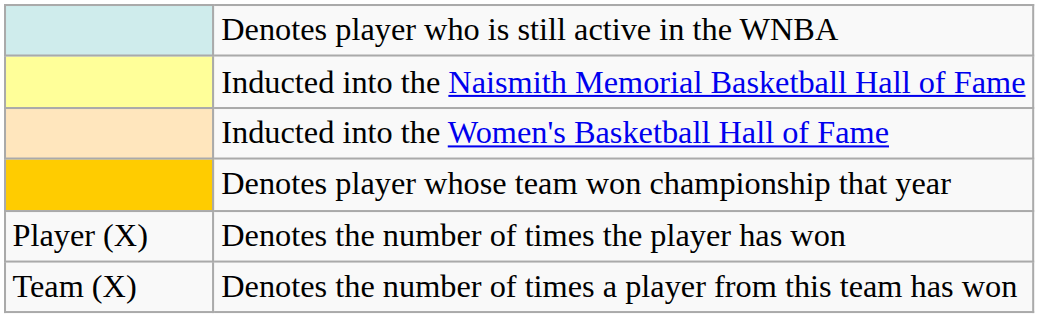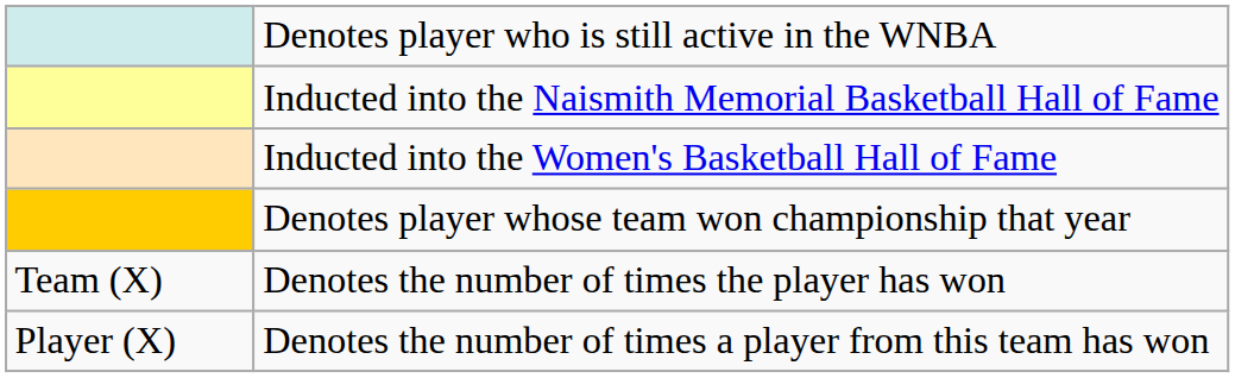Denotes the number of times the player has won | column 1: Player (X) -> Team (X)
Denotes the number of times a player from this team has won | column 1: Team (X) -> Player (X)
